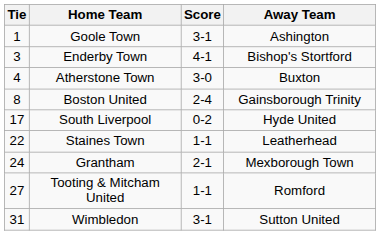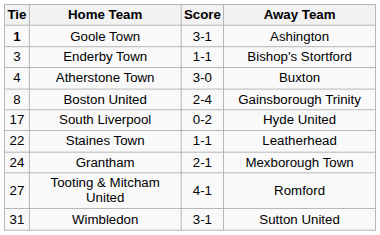Goole Town | Tie: normal -> bold
Enderby Town | Score: 4-1 -> 1-1
Tooting & Mitcham United | Score: 1-1 -> 4-1
